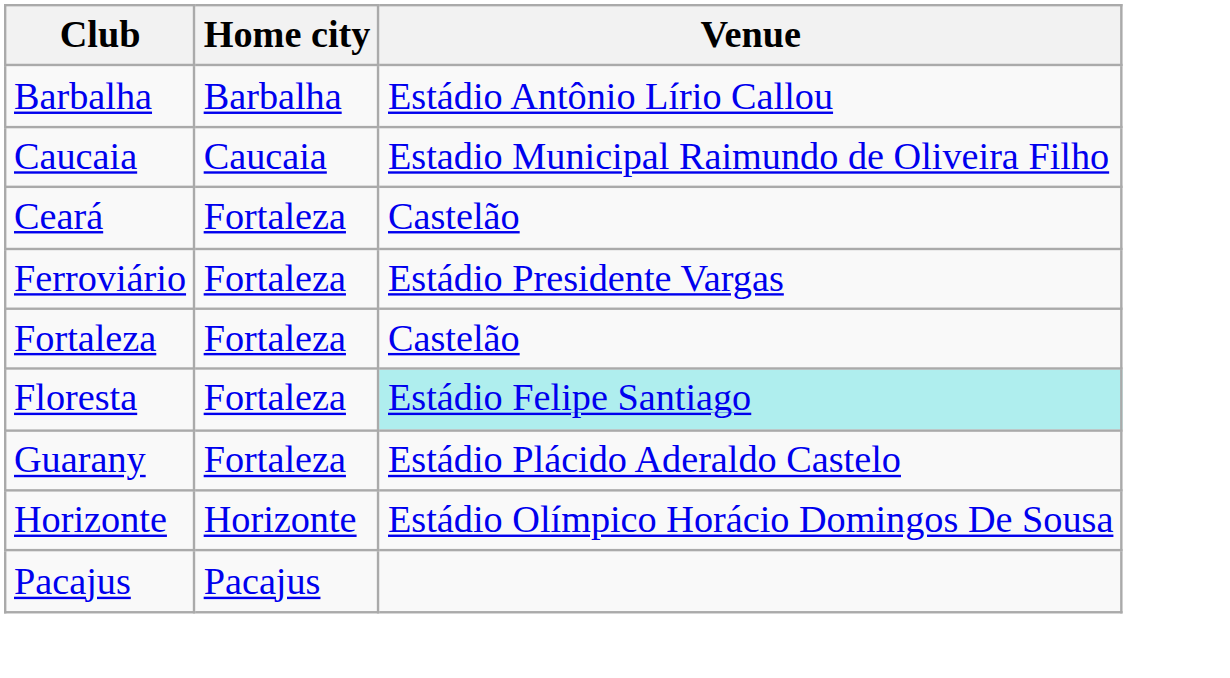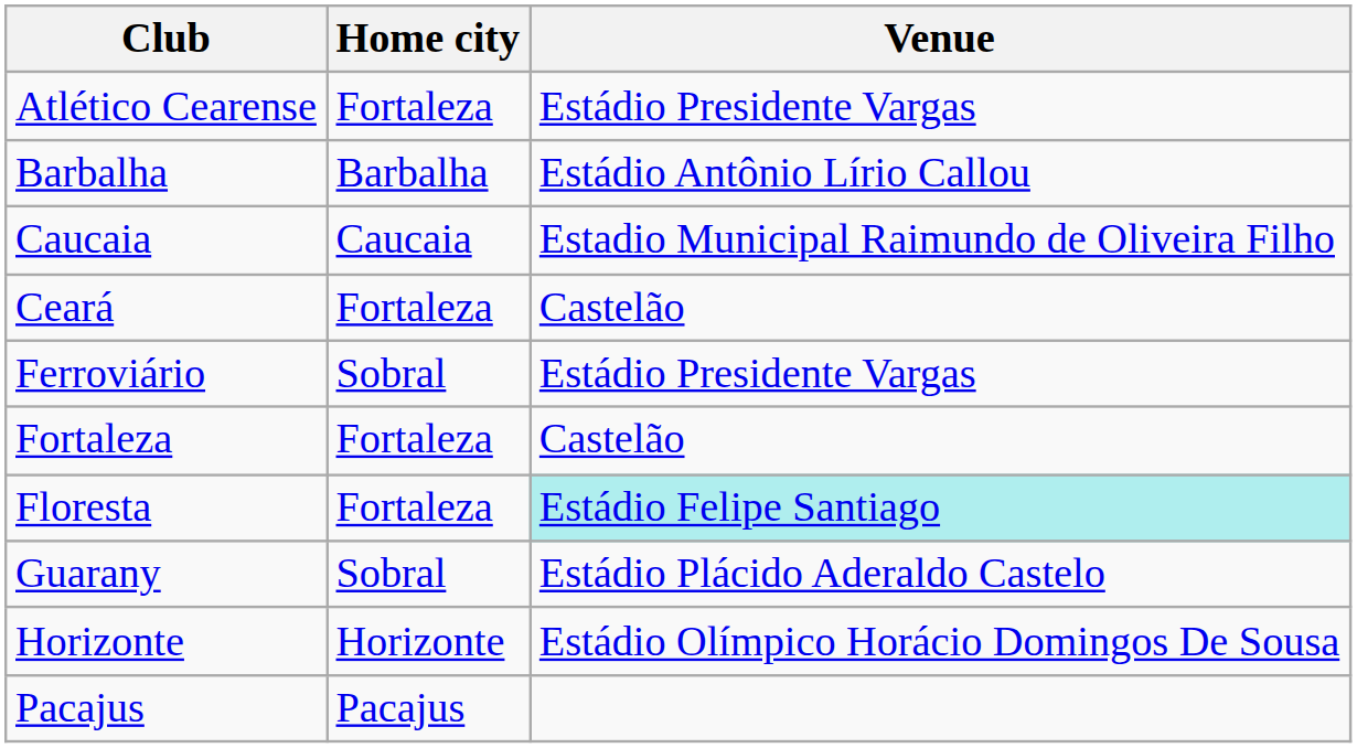+ row: Atlético Cearense | Fortaleza | Estádio Presidente Vargas
Ferroviário | Home city: Fortaleza -> Sobral
Guarany | Home city: Fortaleza -> Sobral
